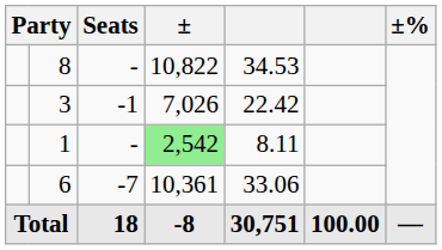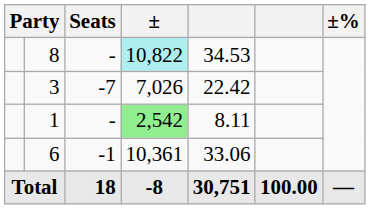8 | ±: no background -> paleturquoise background
3 | Seats: -1 -> -7
6 | Seats: -7 -> -1
